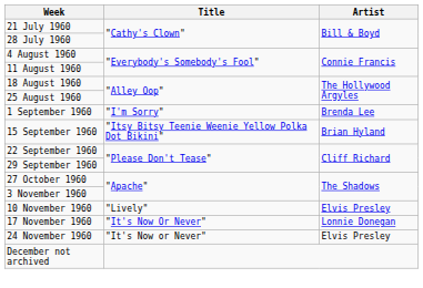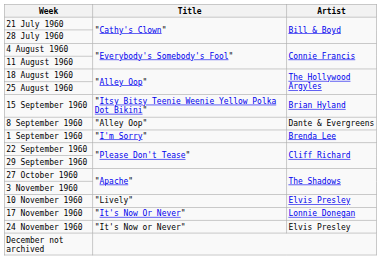rows swapped: 1 September 1960 <-> 15 September 1960
+ row: 8 September 1960 | "Alley Oop" | Dante & Evergreens
